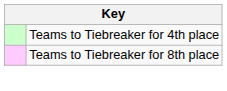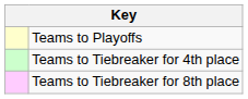+ row: Teams to Playoffs
